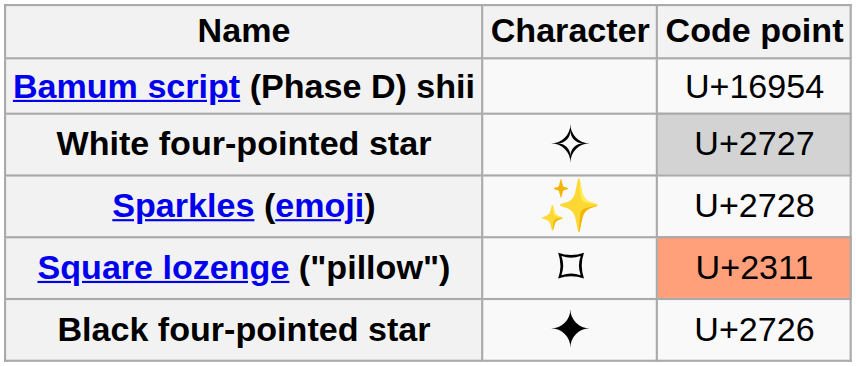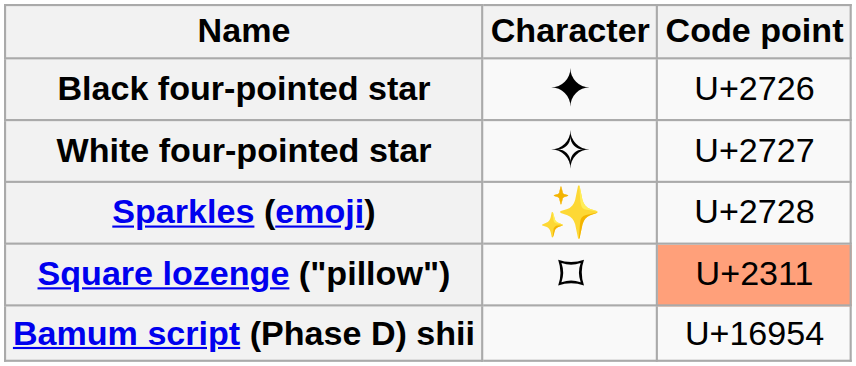rows swapped: Black four-pointed star <-> Bamum script (Phase D) shii
White four-pointed star | Code point: lightgrey background -> no background
